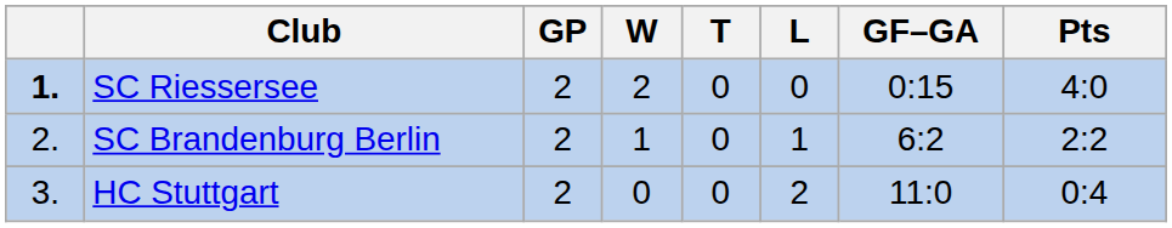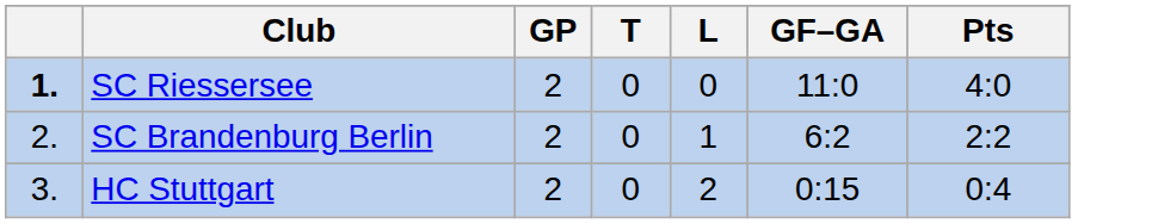- column: W | 2 | 1 | 0
SC Riessersee | GF–GA: 0:15 -> 11:0
HC Stuttgart | GF–GA: 11:0 -> 0:15
